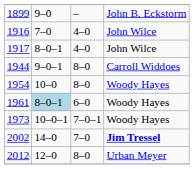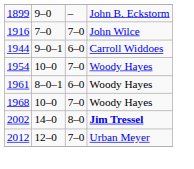1916 | column 3: 4–0 -> 7–0
- row: 1917 | 8–0–1 | 4–0 | John Wilce
1944 | column 3: 8–0 -> 6–0
1954 | column 3: 8–0 -> 7–0
1961 | column 2: lightblue background -> no background
+ row: 1968 | 10–0 | 7–0 | Woody Hayes
- row: 1973 | 10–0–1 | 7–0–1 | Woody Hayes
2002 | column 3: 7–0 -> 8–0
2012 | column 3: 8–0 -> 7–0
